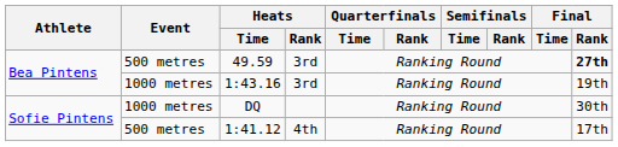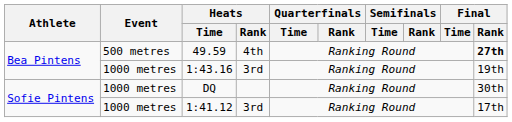49.59 | Heats / Rank: 3rd -> 4th
1:41.12 | Event: 500 metres -> 1000 metres
1:41.12 | Heats / Rank: 4th -> 3rd
